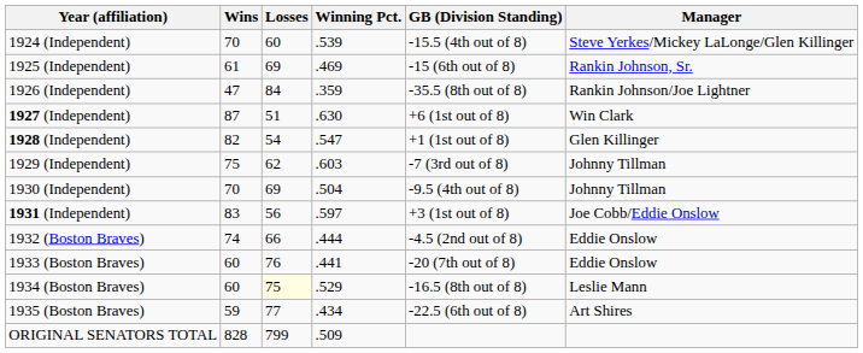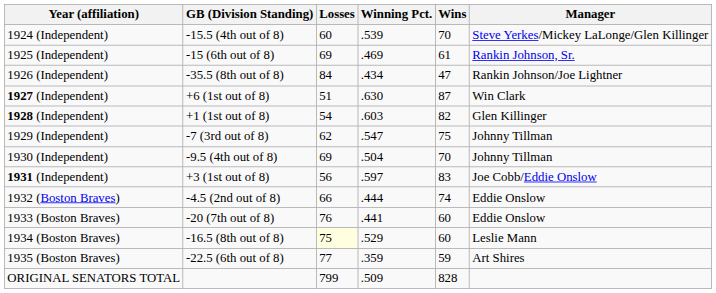columns swapped: Wins <-> GB (Division Standing)
1926 (Independent) | Winning Pct.: .359 -> .434
1928 (Independent) | Winning Pct.: .547 -> .603
1929 (Independent) | Winning Pct.: .603 -> .547
1935 (Boston Braves) | Winning Pct.: .434 -> .359
